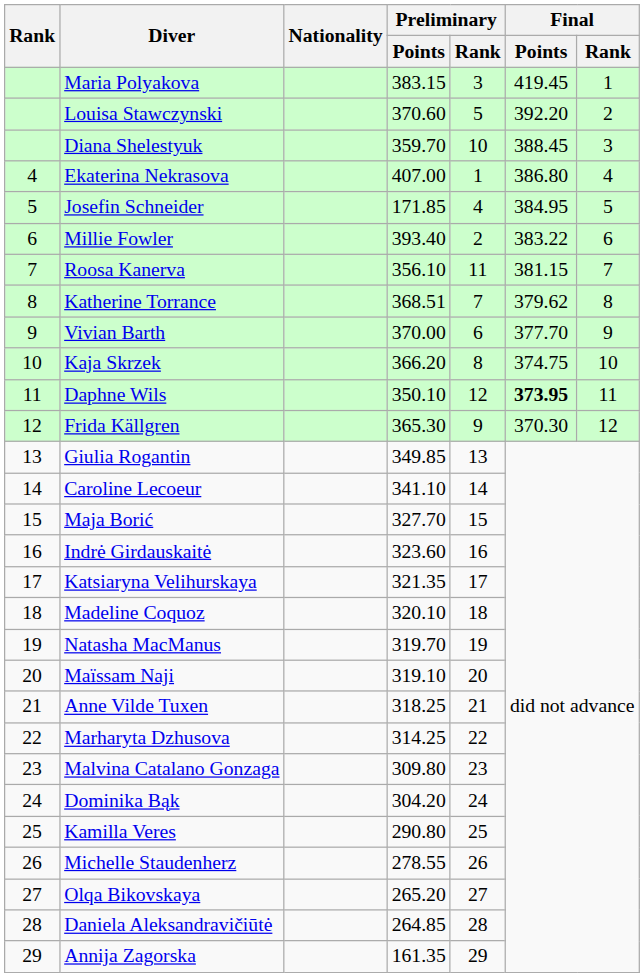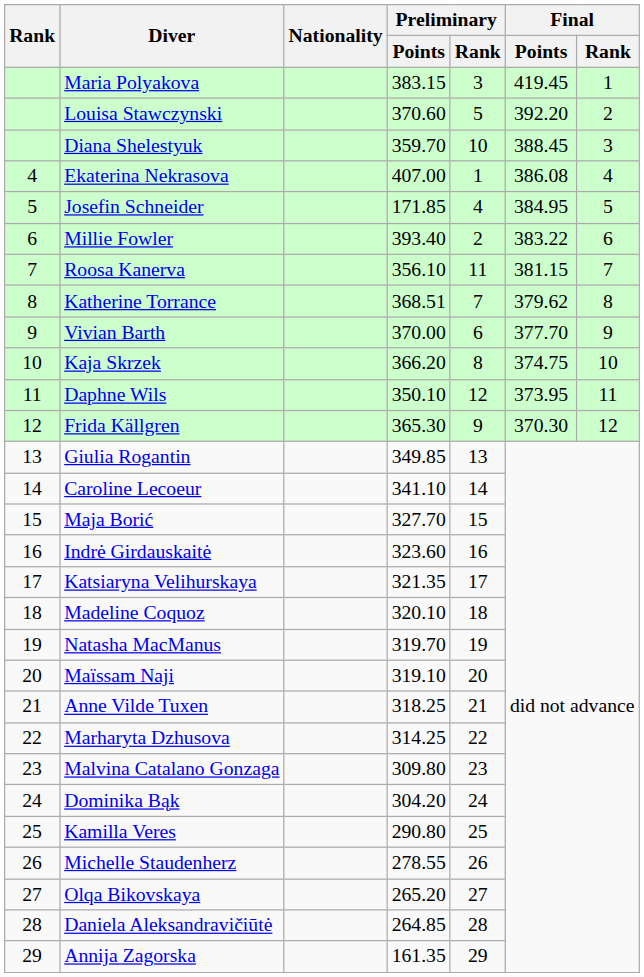Ekaterina Nekrasova | Final / Points: 386.80 -> 386.08
Daphne Wils | Final / Points: bold -> normal
